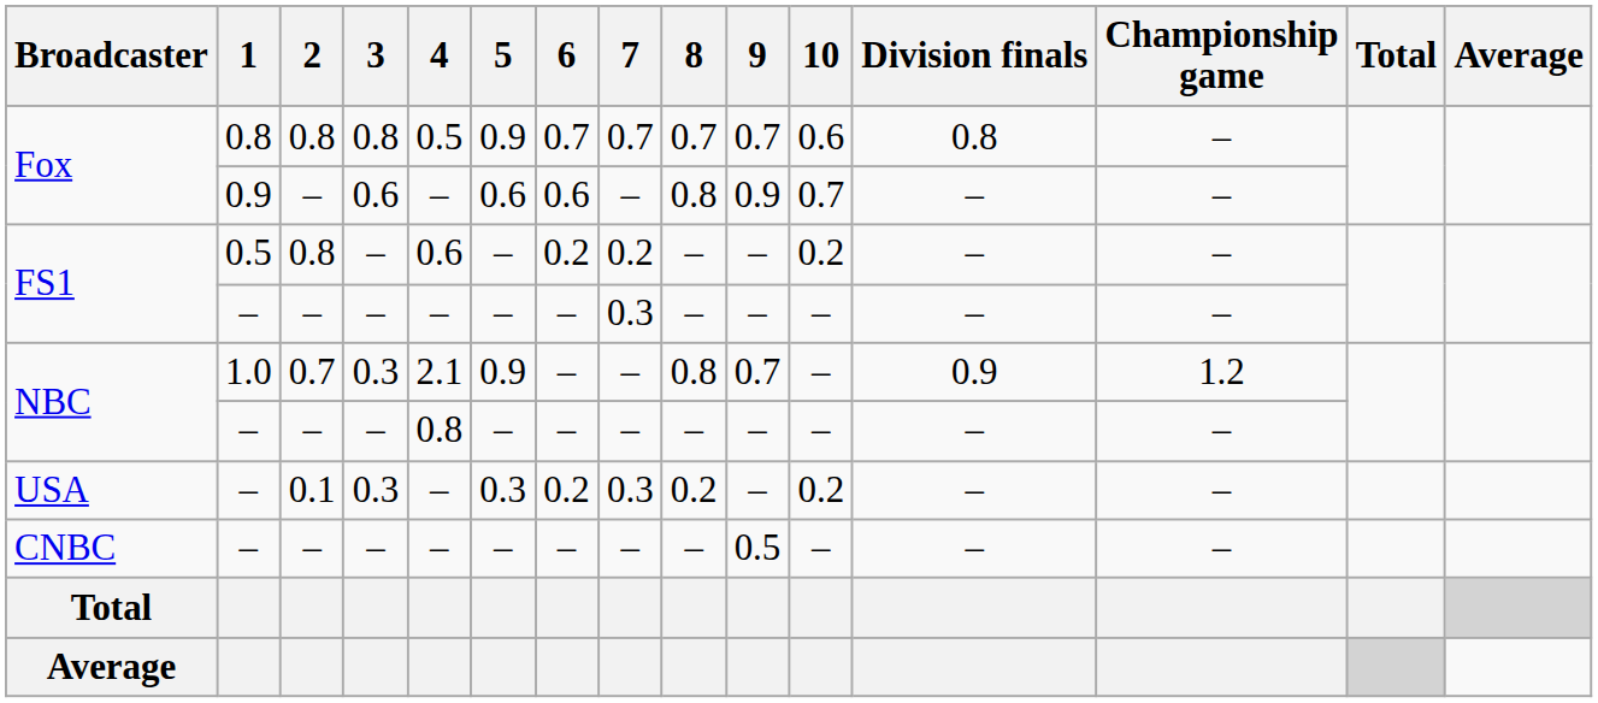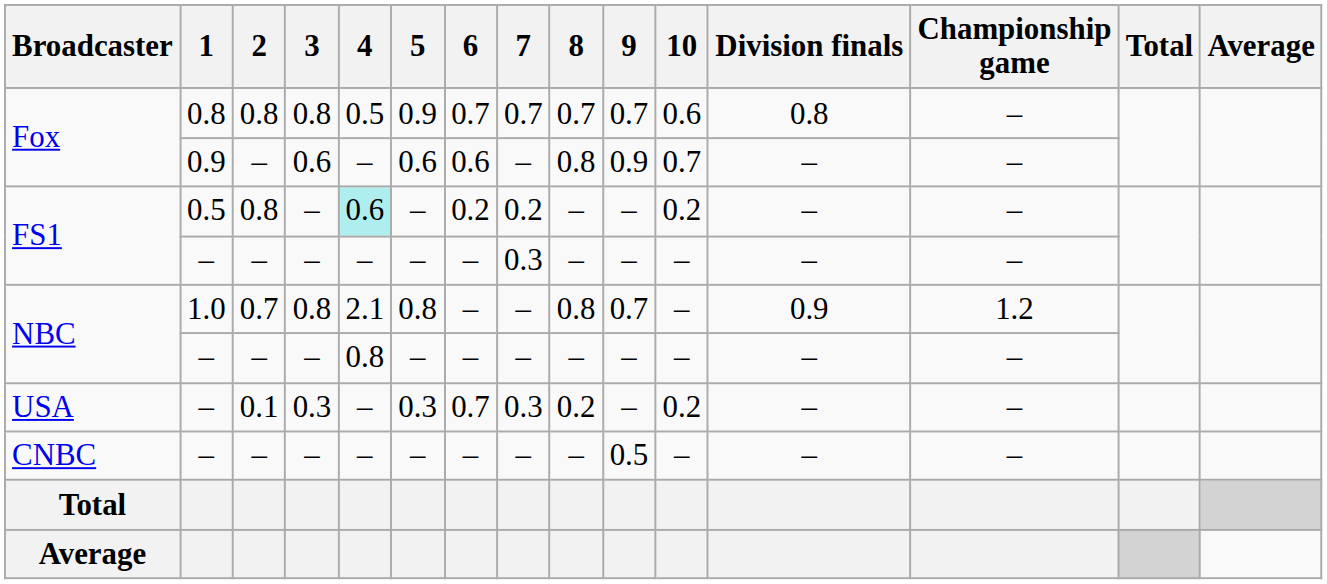FS1 / 0.5 | 4: no background -> paleturquoise background
NBC / 1.0 | 3: 0.3 -> 0.8
NBC / 1.0 | 5: 0.9 -> 0.8
USA | 6: 0.2 -> 0.7
